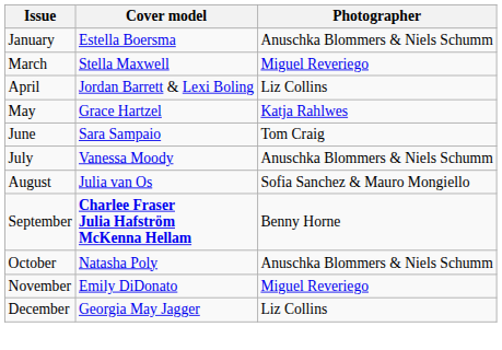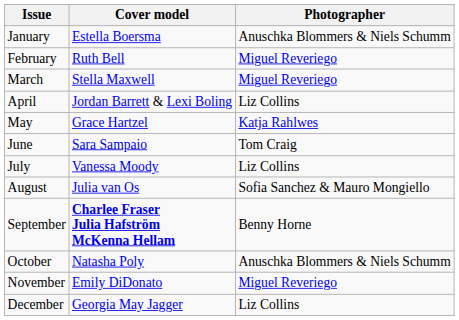+ row: February | Ruth Bell | Miguel Reveriego
July | Photographer: Anuschka Blommers & Niels Schumm -> Liz Collins
